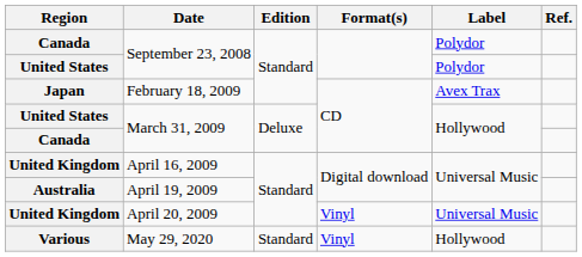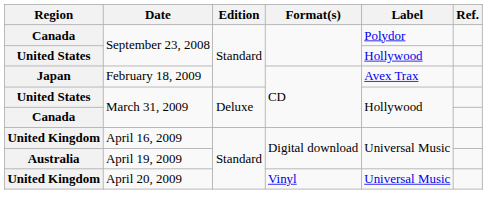United States / September 23, 2008 | Label: Polydor -> Hollywood
- row: Various | May 29, 2020 | Standard | Vinyl | Hollywood
